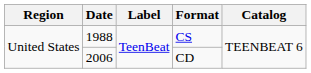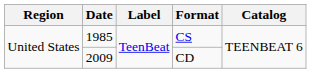CS | Date: 1988 -> 1985
CD | Date: 2006 -> 2009
